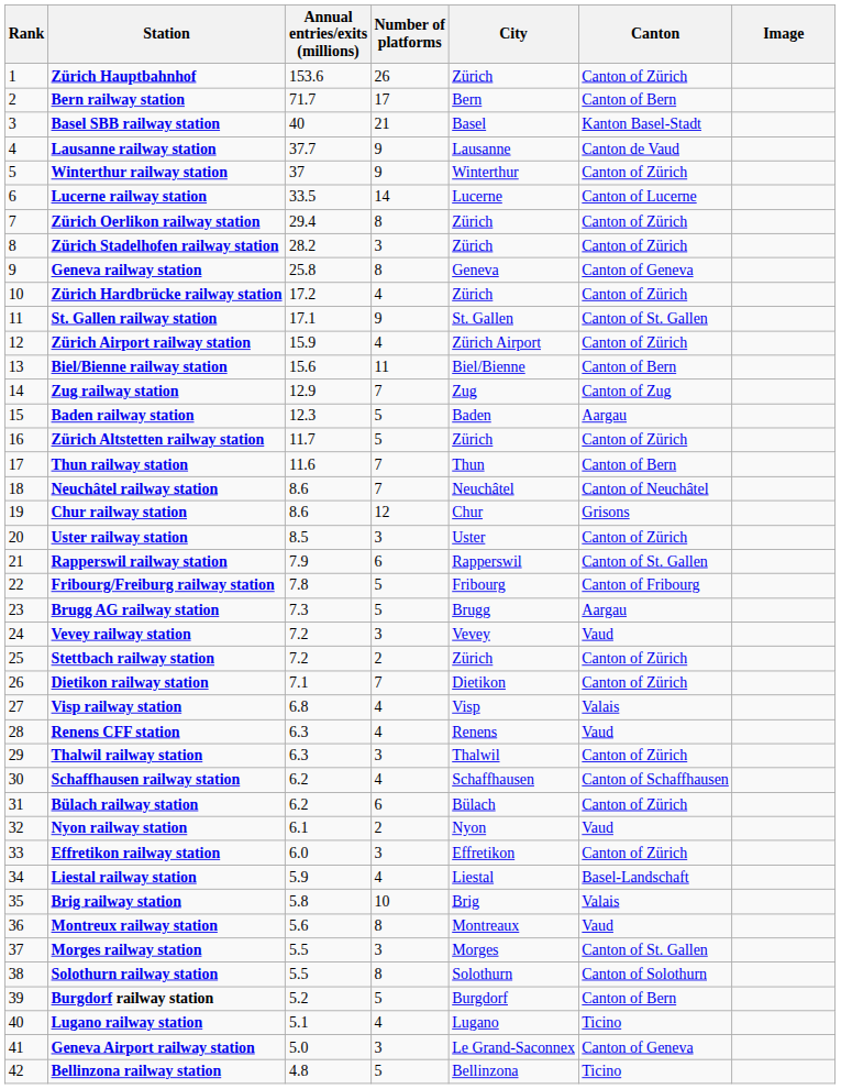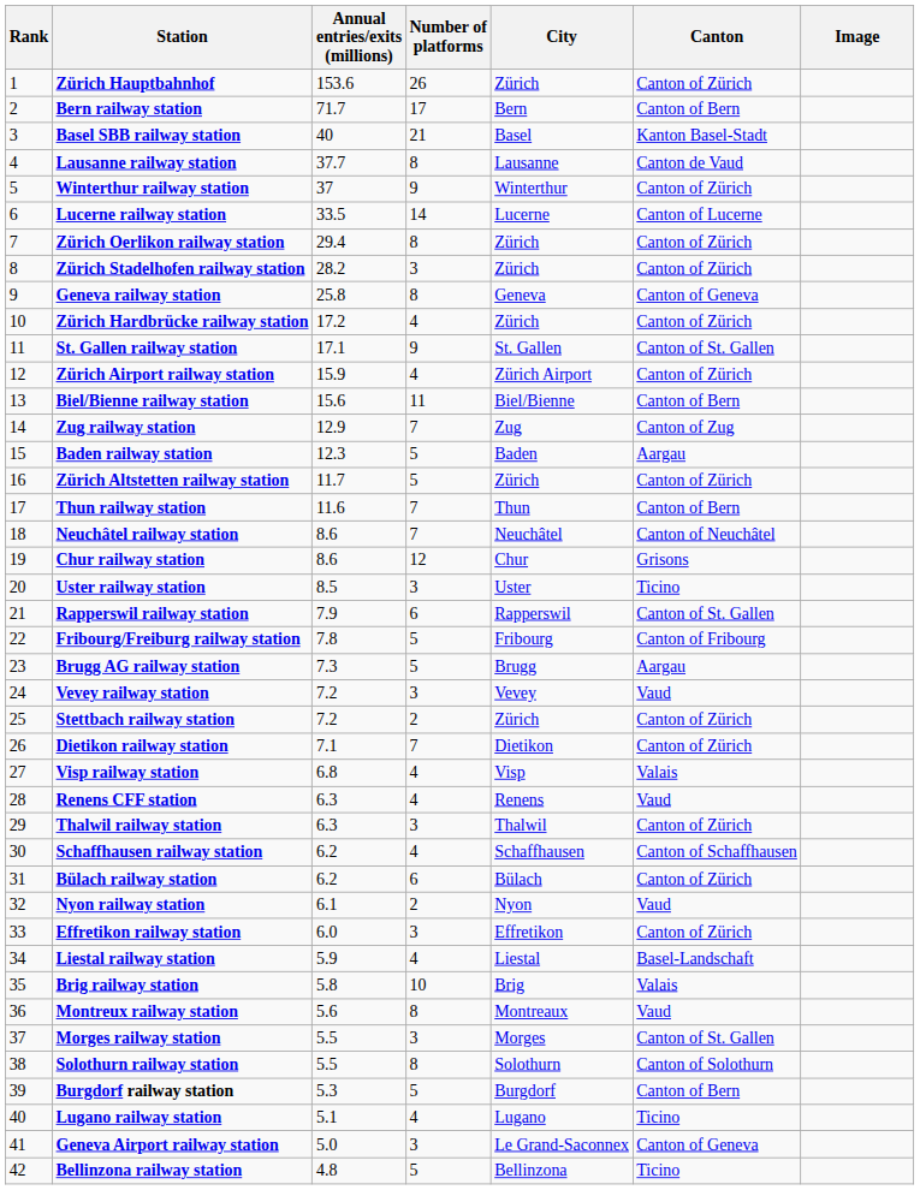Lausanne railway station | Number of platforms: 9 -> 8
Uster railway station | Canton: Canton of Zürich -> Ticino
Burgdorf railway station | Annual entries/exits (millions): 5.2 -> 5.3
